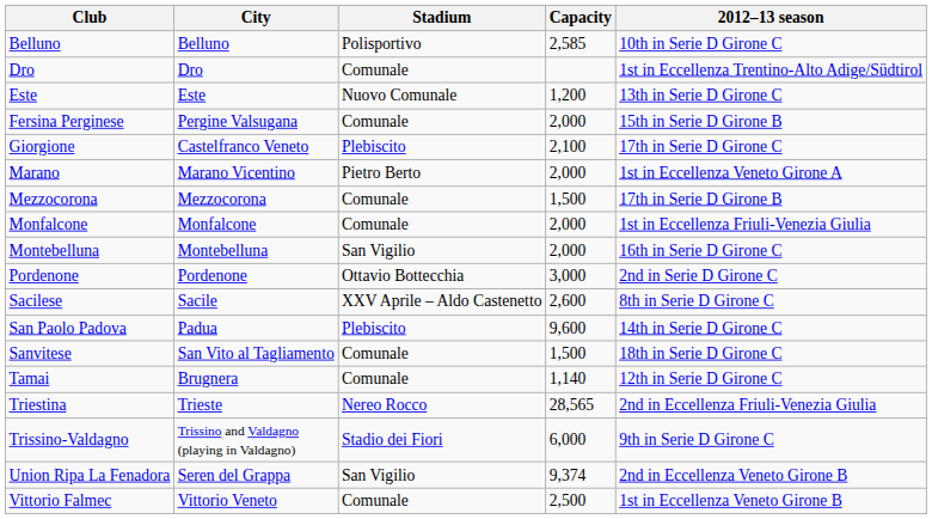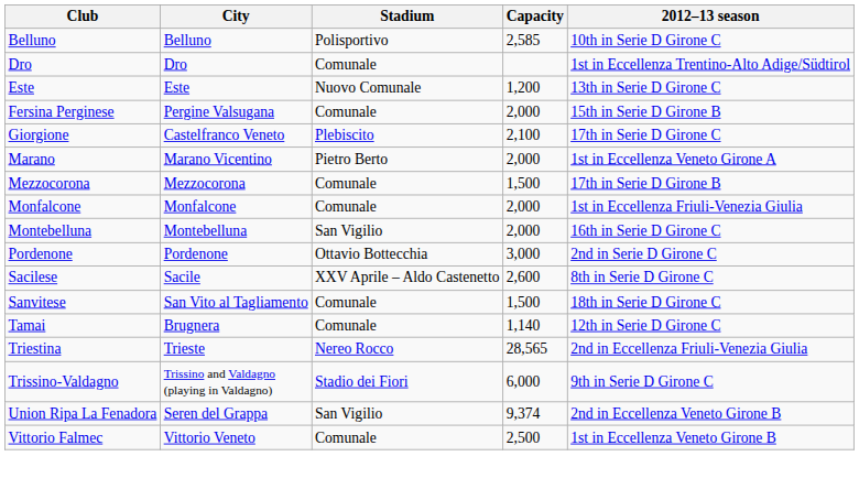- row: San Paolo Padova | Padua | Plebiscito | 9,600 | 14th in Serie D Girone C
